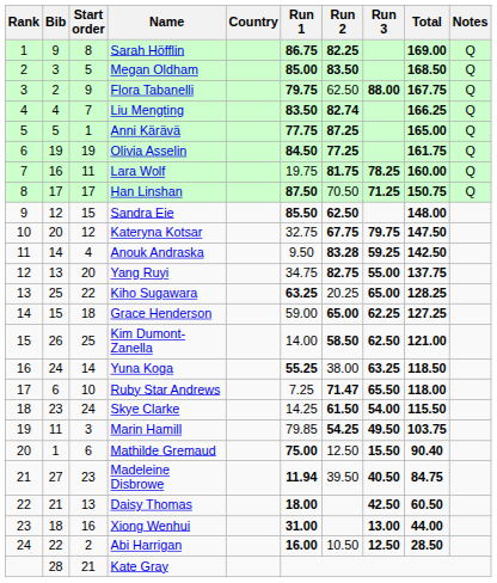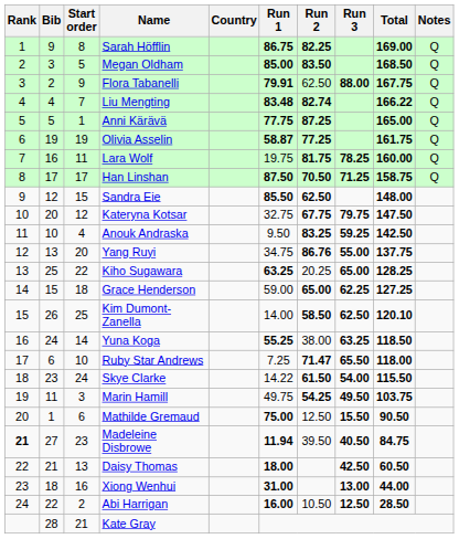Flora Tabanelli | Run 1: 79.75 -> 79.91
Liu Mengting | Run 1: 83.50 -> 83.48
Liu Mengting | Total: 166.25 -> 166.22
Olivia Asselin | Run 1: 84.50 -> 58.87
Han Linshan | Run 2: normal -> bold
Han Linshan | Total: 150.75 -> 158.75
Anouk Andraska | Bib: 14 -> 10
Anouk Andraska | Run 2: 83.28 -> 83.25
Yang Ruyi | Run 2: 82.75 -> 86.76
Kim Dumont-Zanella | Total: 121.00 -> 120.10
Skye Clarke | Run 1: 14.25 -> 14.22
Marin Hamill | Run 1: 79.85 -> 49.75
Mathilde Gremaud | Total: 90.40 -> 90.50
Madeleine Disbrowe | Rank: normal -> bold
